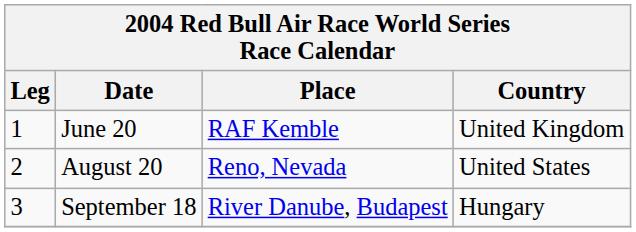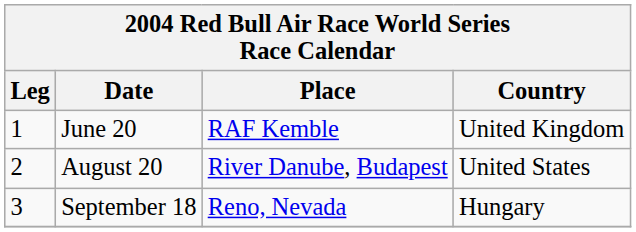August 20 | Place: Reno, Nevada -> River Danube, Budapest
September 18 | Place: River Danube, Budapest -> Reno, Nevada
